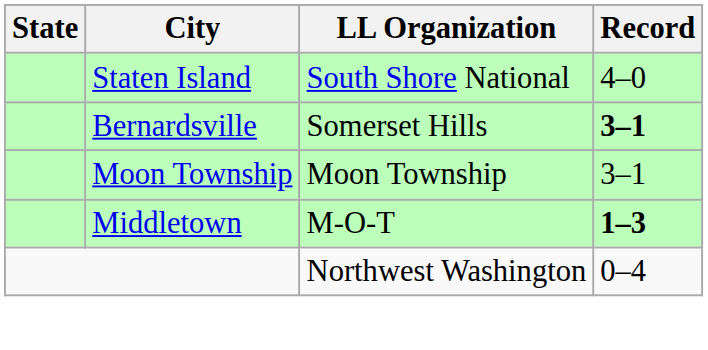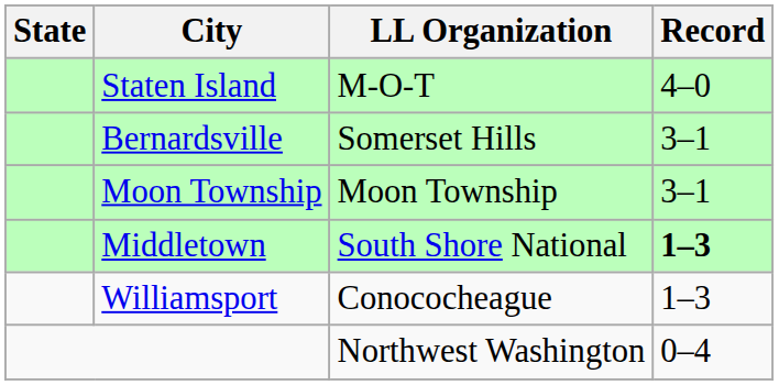Staten Island | LL Organization: South Shore National -> M-O-T
Bernardsville | Record: bold -> normal
Middletown | LL Organization: M-O-T -> South Shore National
+ row: Williamsport | Conococheague | 1–3
